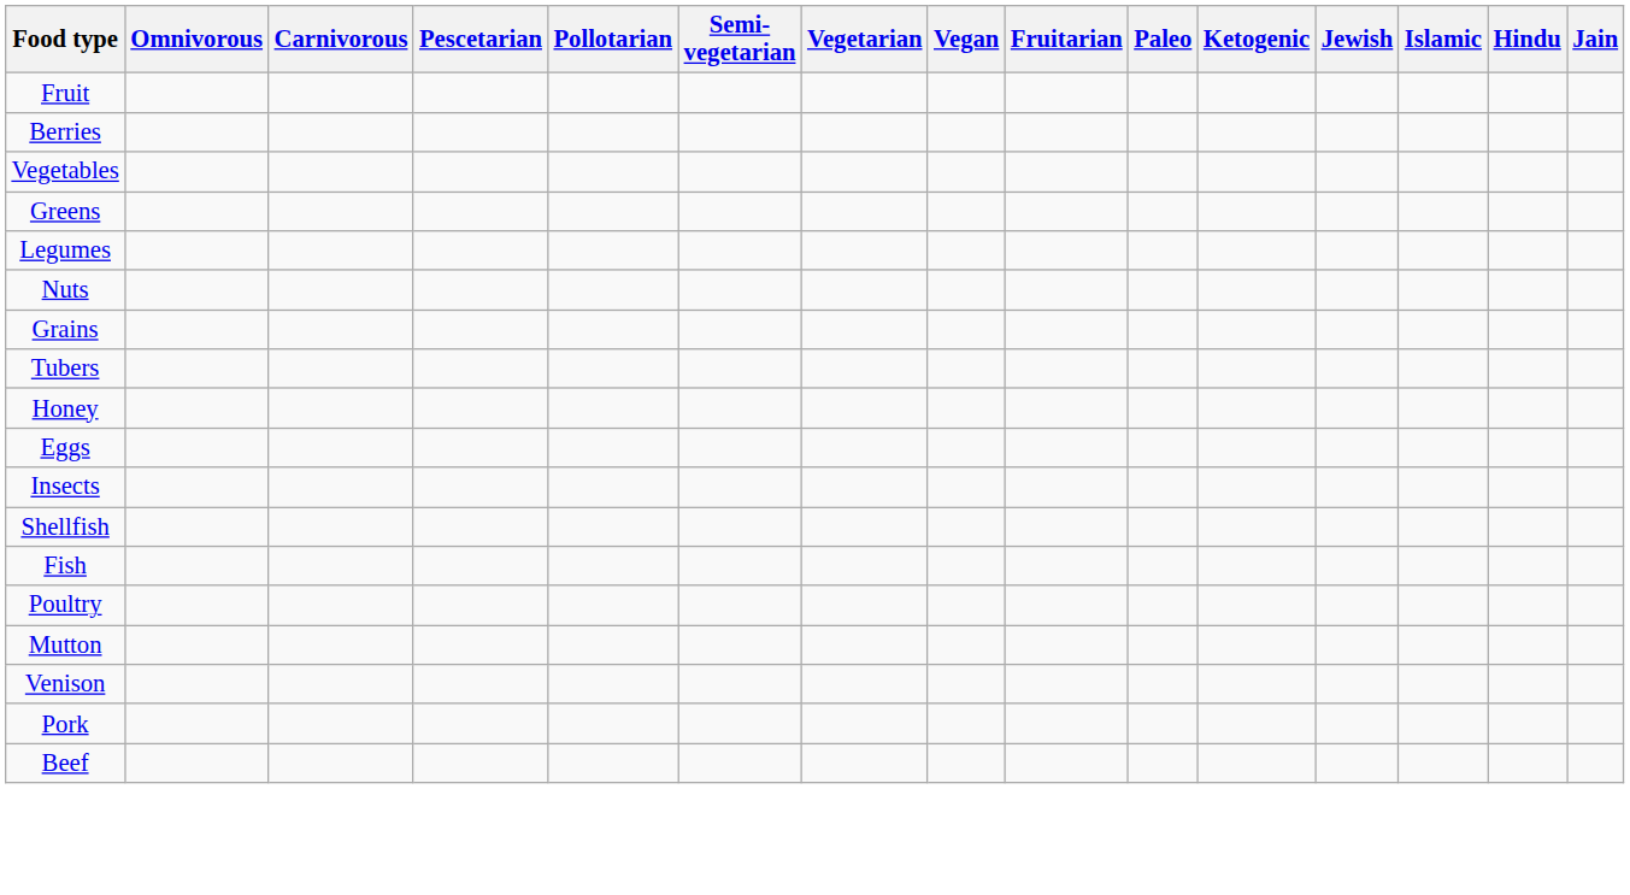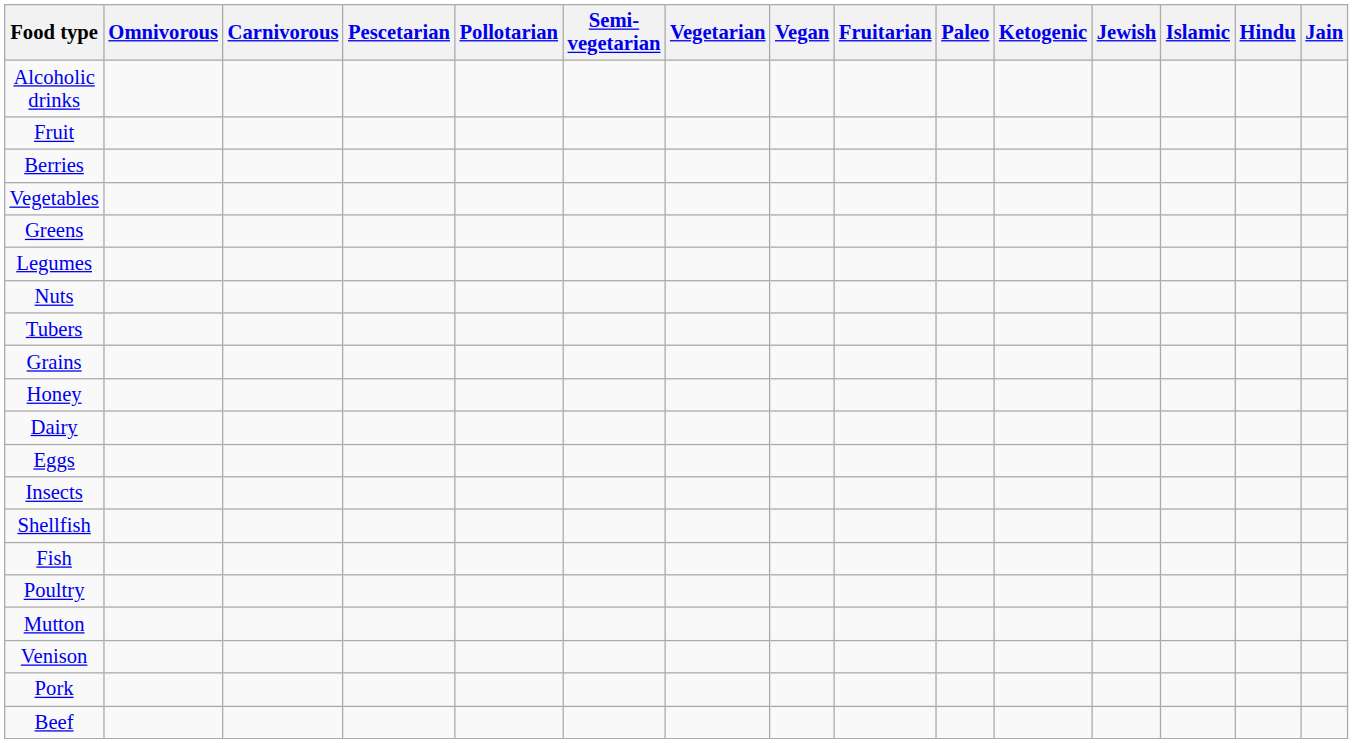+ row: Alcoholic drinks
rows swapped: Tubers <-> Grains
+ row: Dairy
